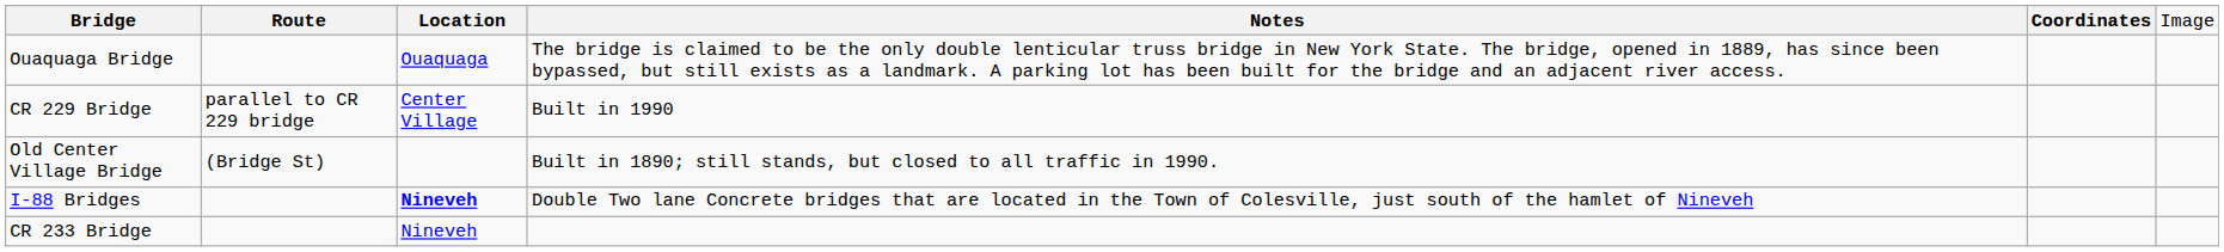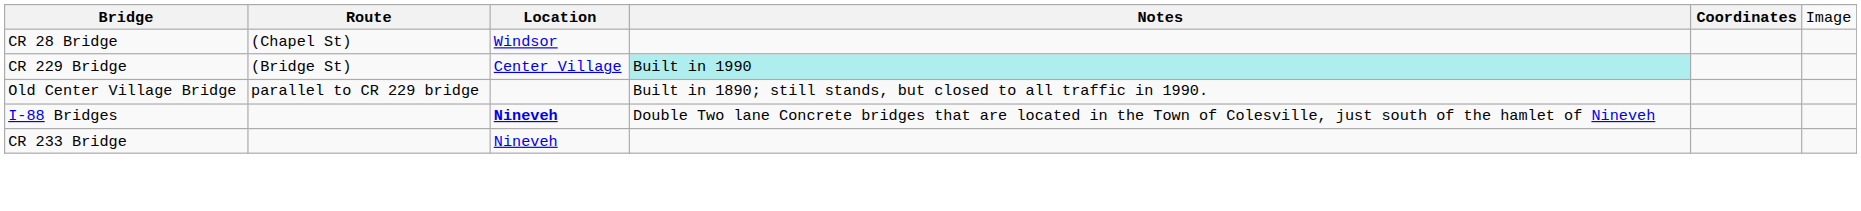+ row: CR 28 Bridge | (Chapel St) | Windsor
- row: Ouaquaga Bridge | Ouaquaga | The bridge is claimed to be the only double lenticular truss bridge in New York State. The bridge, opened in 1889, has since been bypassed, but still exists as a landmark. A parking lot has been built for the bridge and an adjacent river access.
CR 229 Bridge | column 2: parallel to CR 229 bridge -> (Bridge St)
CR 229 Bridge | column 4: no background -> paleturquoise background
Old Center Village Bridge | column 2: (Bridge St) -> parallel to CR 229 bridge
